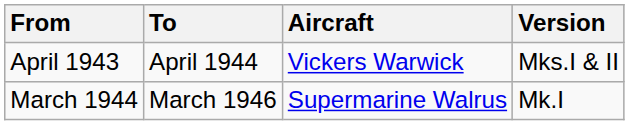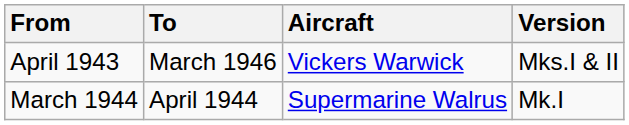April 1943 | To: April 1944 -> March 1946
March 1944 | To: March 1946 -> April 1944
